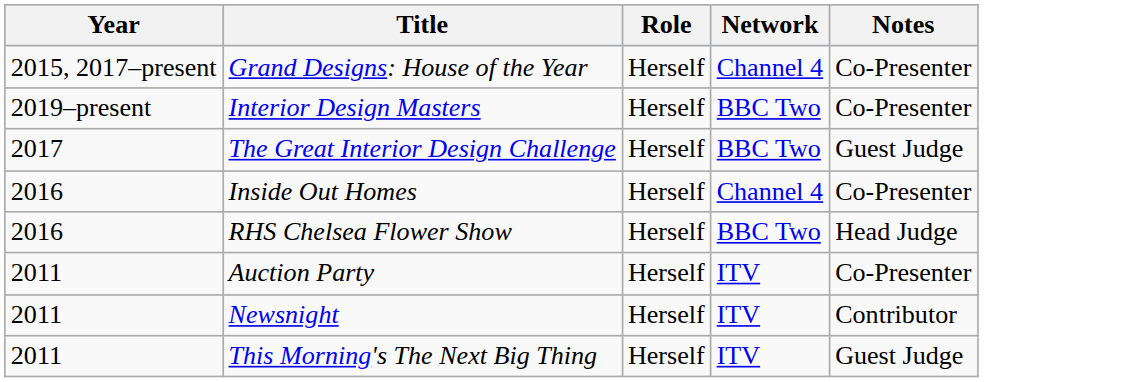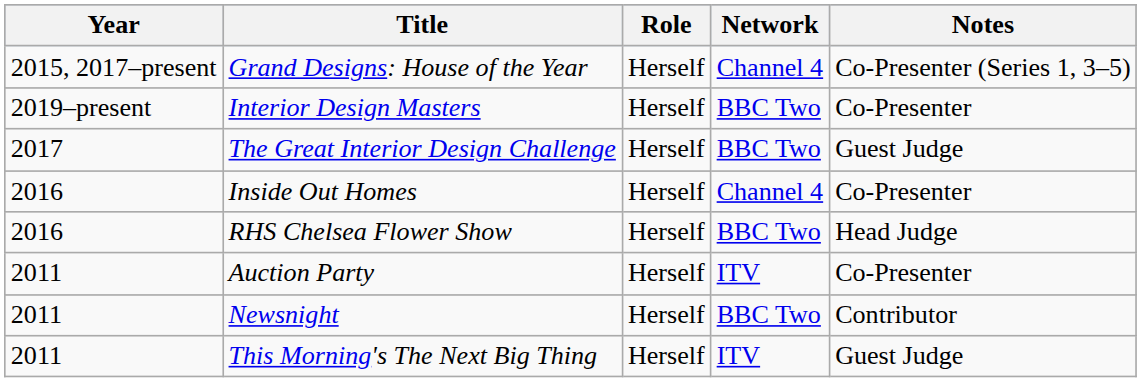Grand Designs: House of the Year | Notes: Co-Presenter -> Co-Presenter (Series 1, 3–5)
Newsnight | Network: ITV -> BBC Two
